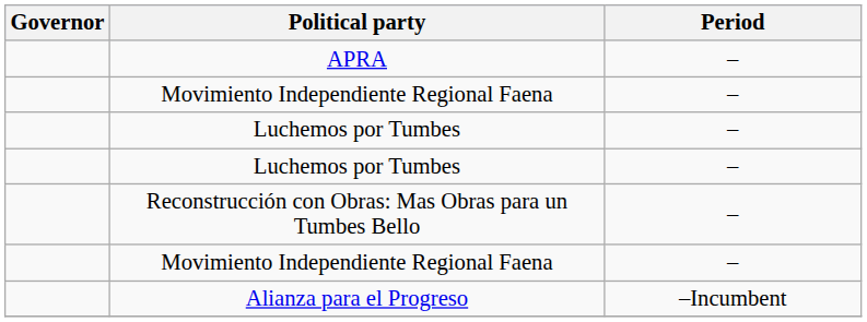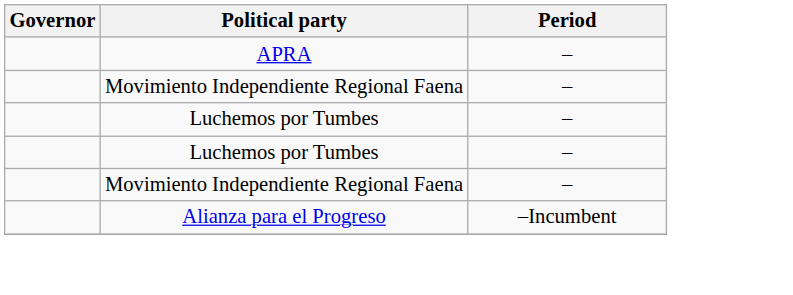- row: Reconstrucción con Obras: Mas Obras para un Tumbes Bello | –
